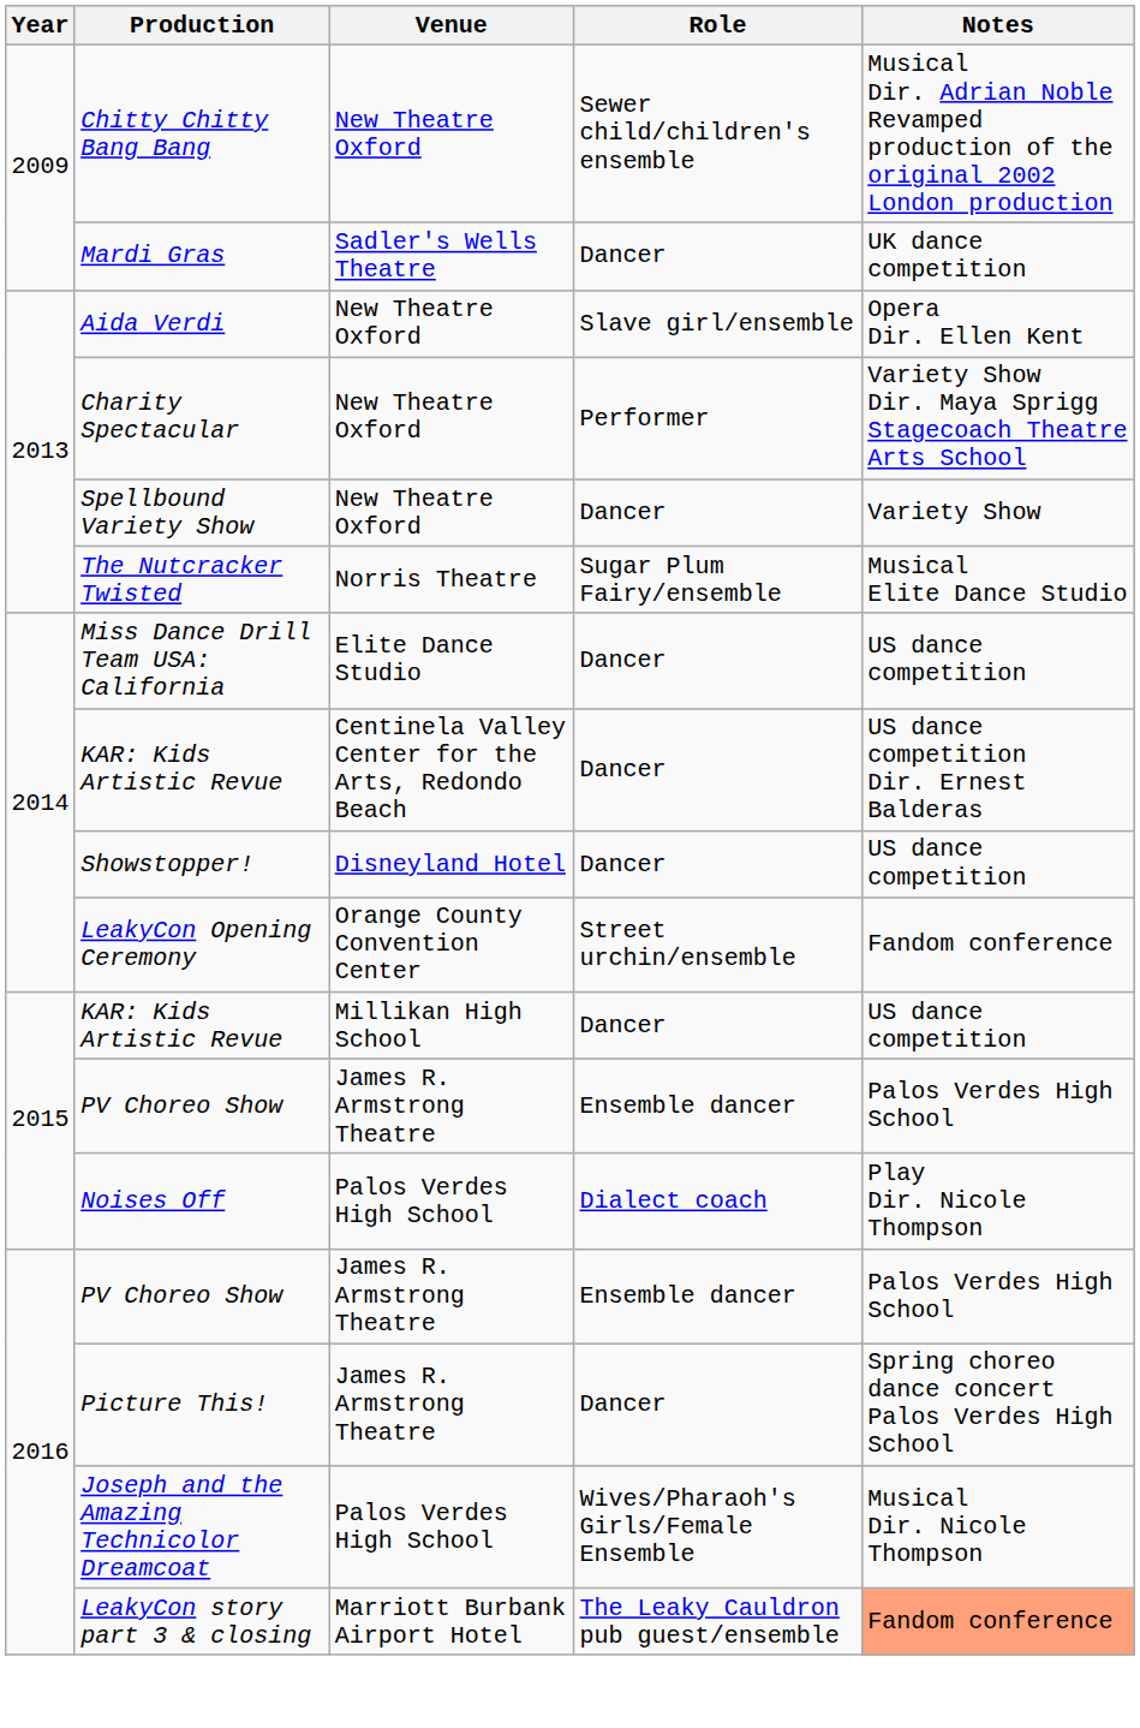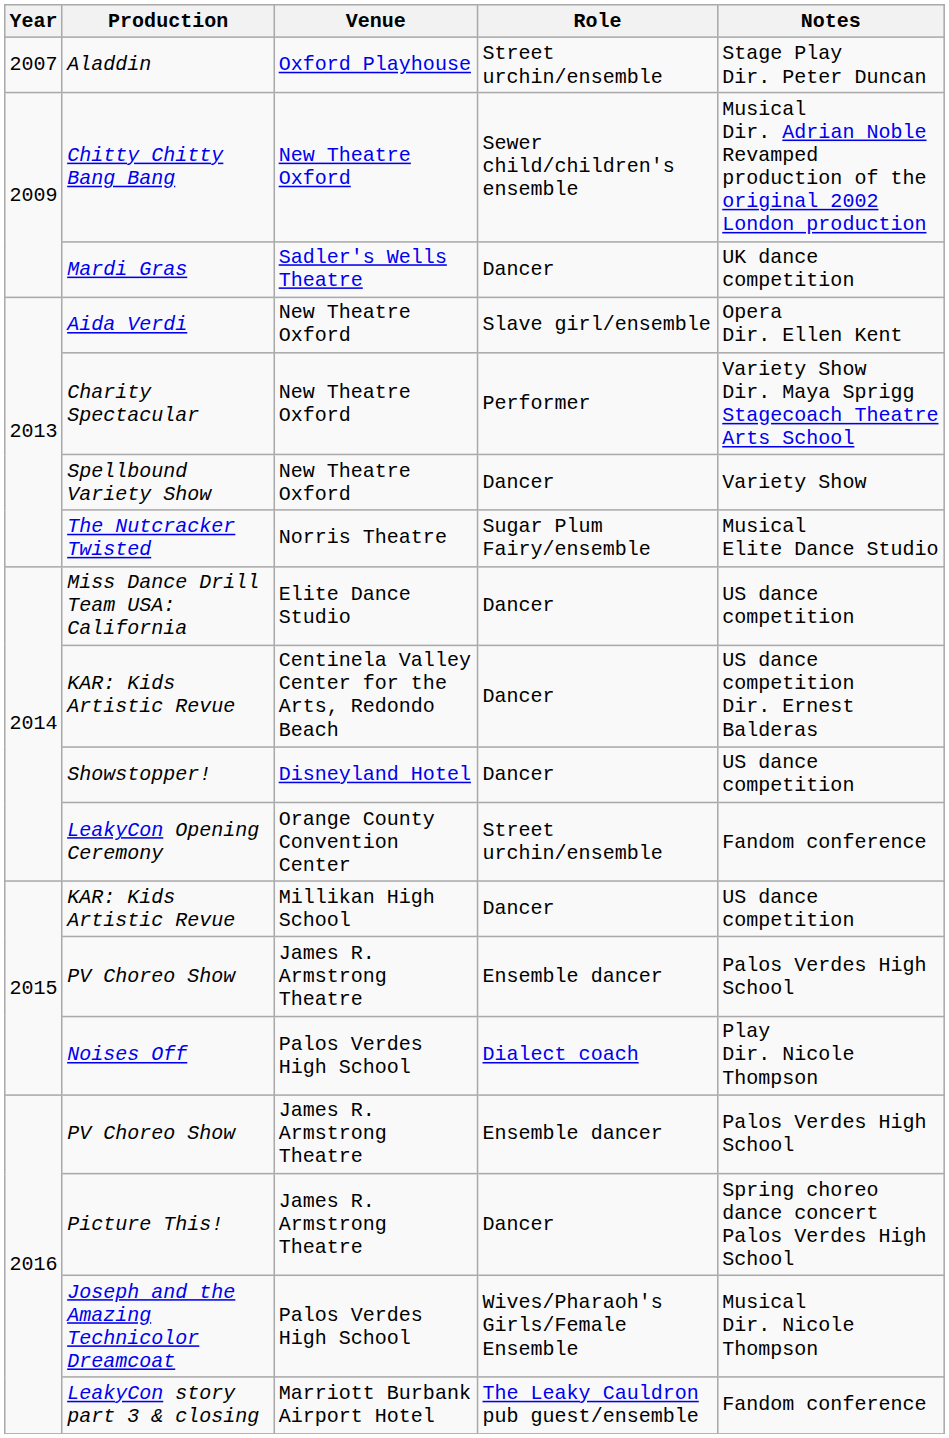+ row: 2007 | Aladdin | Oxford Playhouse | Street urchin/ensemble | Stage Play Dir. Peter Duncan
LeakyCon story part 3 & closing | Notes: lightsalmon background -> no background
